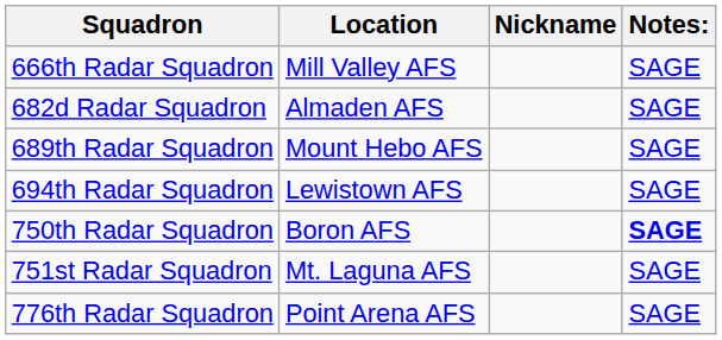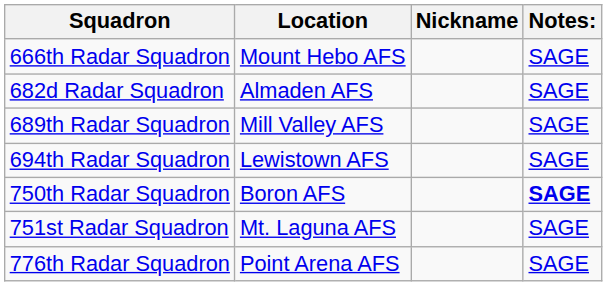666th Radar Squadron | Location: Mill Valley AFS -> Mount Hebo AFS
689th Radar Squadron | Location: Mount Hebo AFS -> Mill Valley AFS
